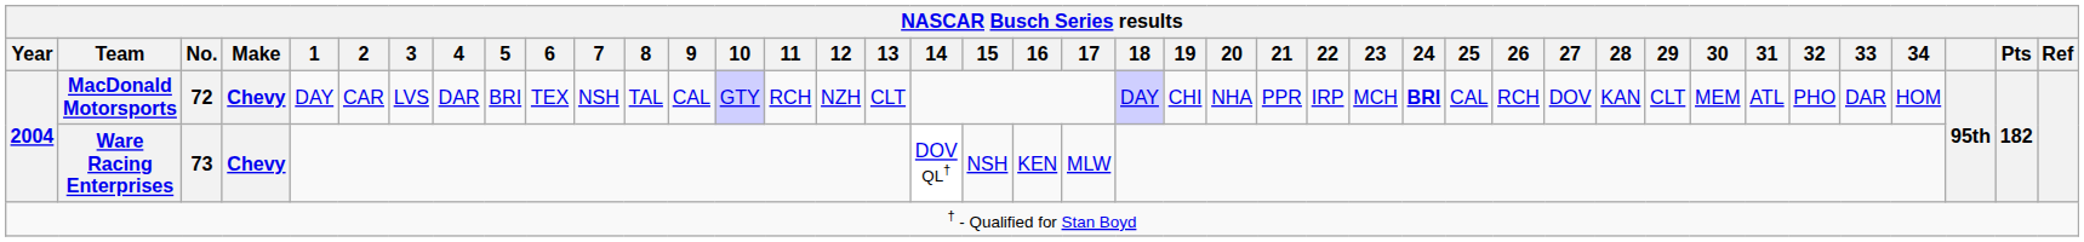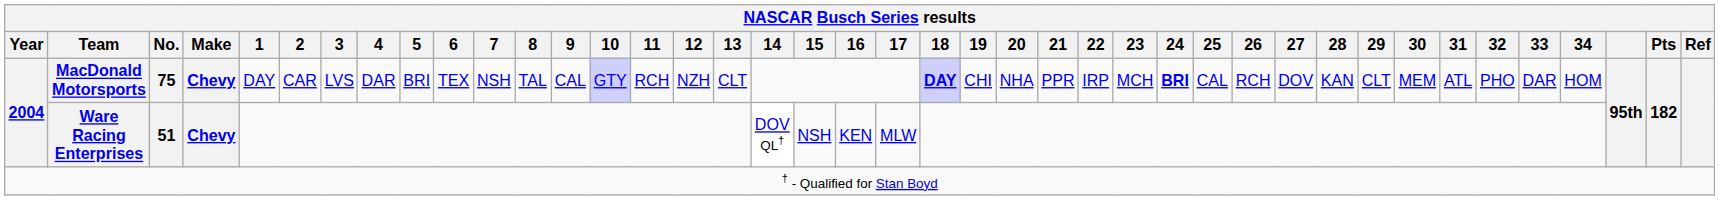MacDonald Motorsports | No.: 72 -> 75
MacDonald Motorsports | 18: normal -> bold
Ware Racing Enterprises | No.: 73 -> 51
